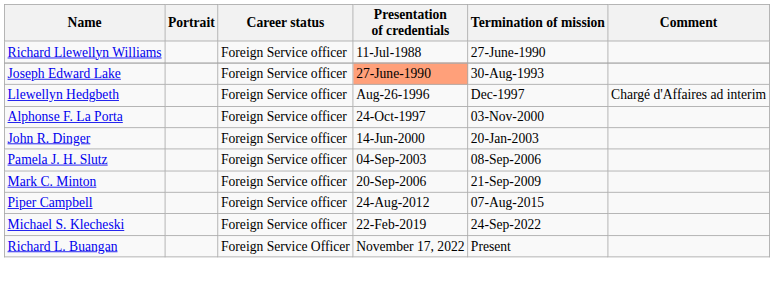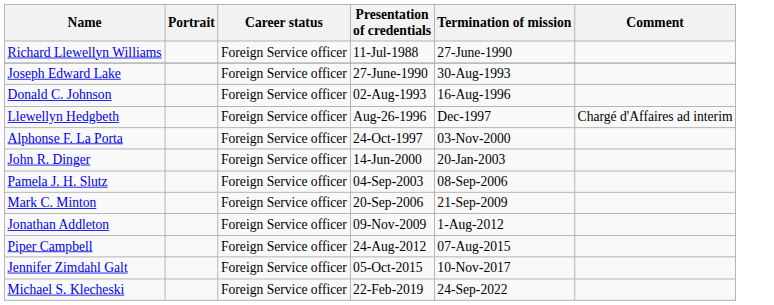Joseph Edward Lake | Presentation of credentials: lightsalmon background -> no background
+ row: Donald C. Johnson | Foreign Service officer | 02-Aug-1993 | 16-Aug-1996
+ row: Jonathan Addleton | Foreign Service officer | 09-Nov-2009 | 1-Aug-2012
+ row: Jennifer Zimdahl Galt | Foreign Service officer | 05-Oct-2015 | 10-Nov-2017
- row: Richard L. Buangan | Foreign Service Officer | November 17, 2022 | Present
